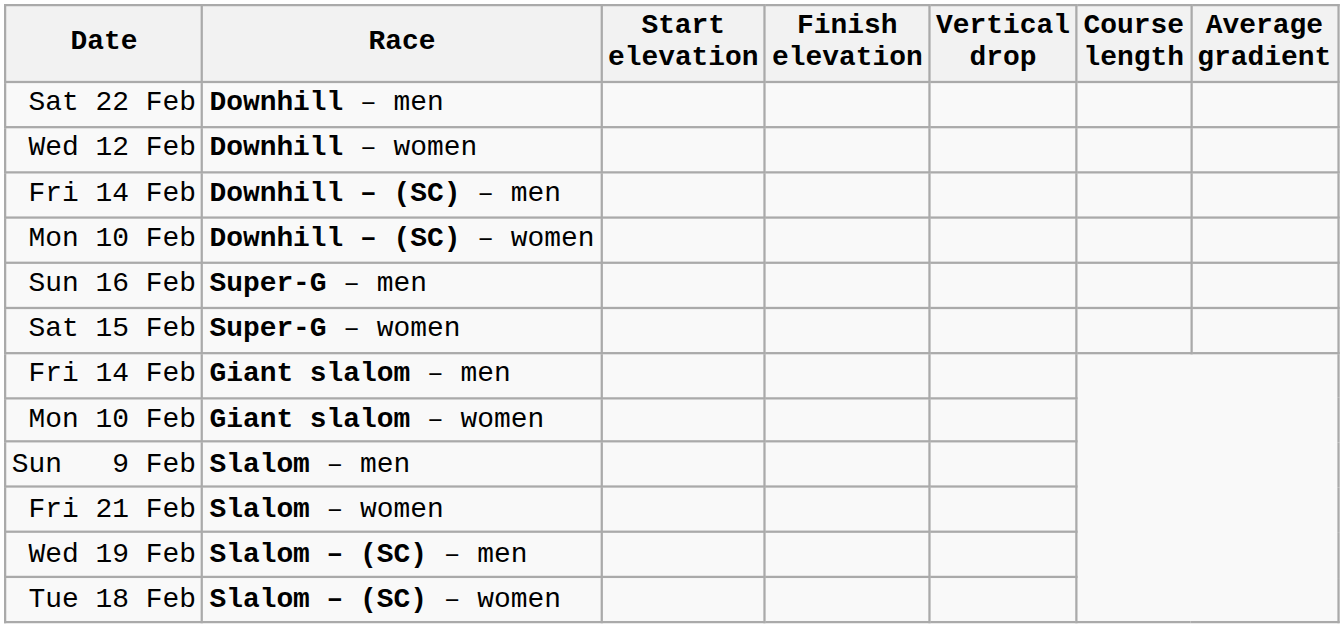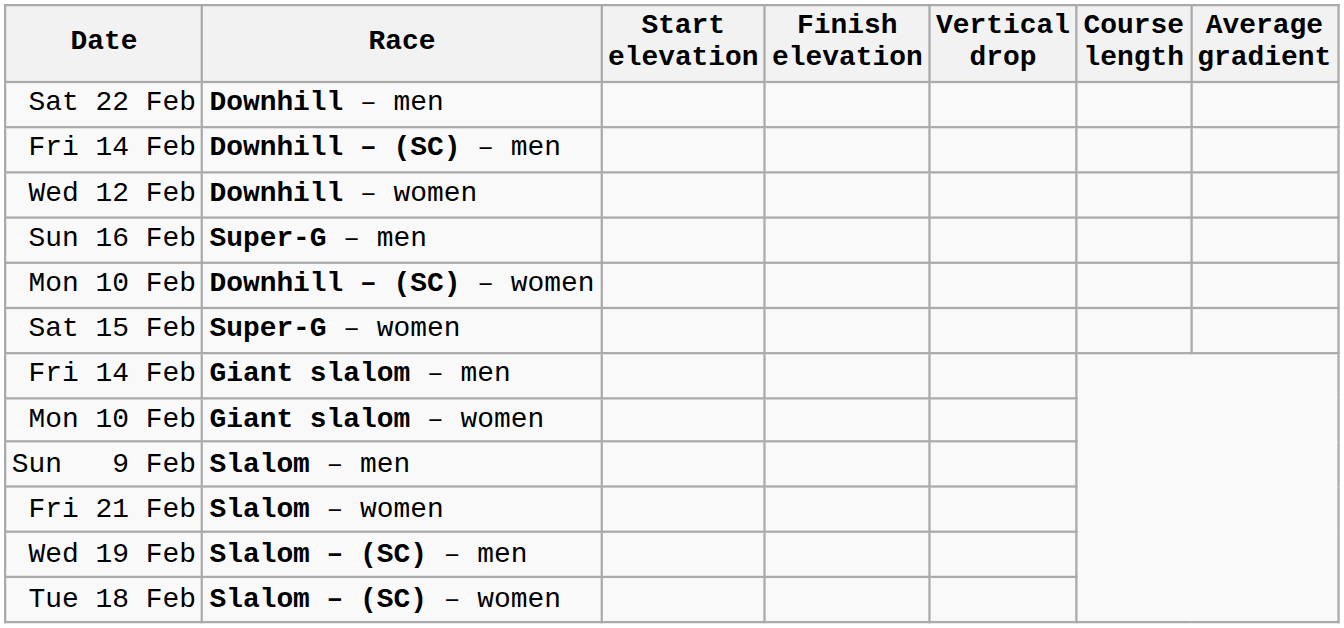rows swapped: Downhill – women <-> Downhill – (SC) – men
rows swapped: Downhill – (SC) – women <-> Super-G – men
